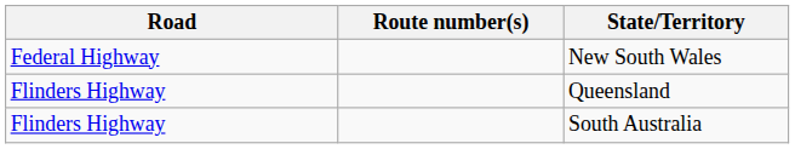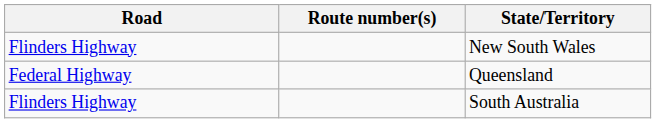New South Wales | Road: Federal Highway -> Flinders Highway
Queensland | Road: Flinders Highway -> Federal Highway
